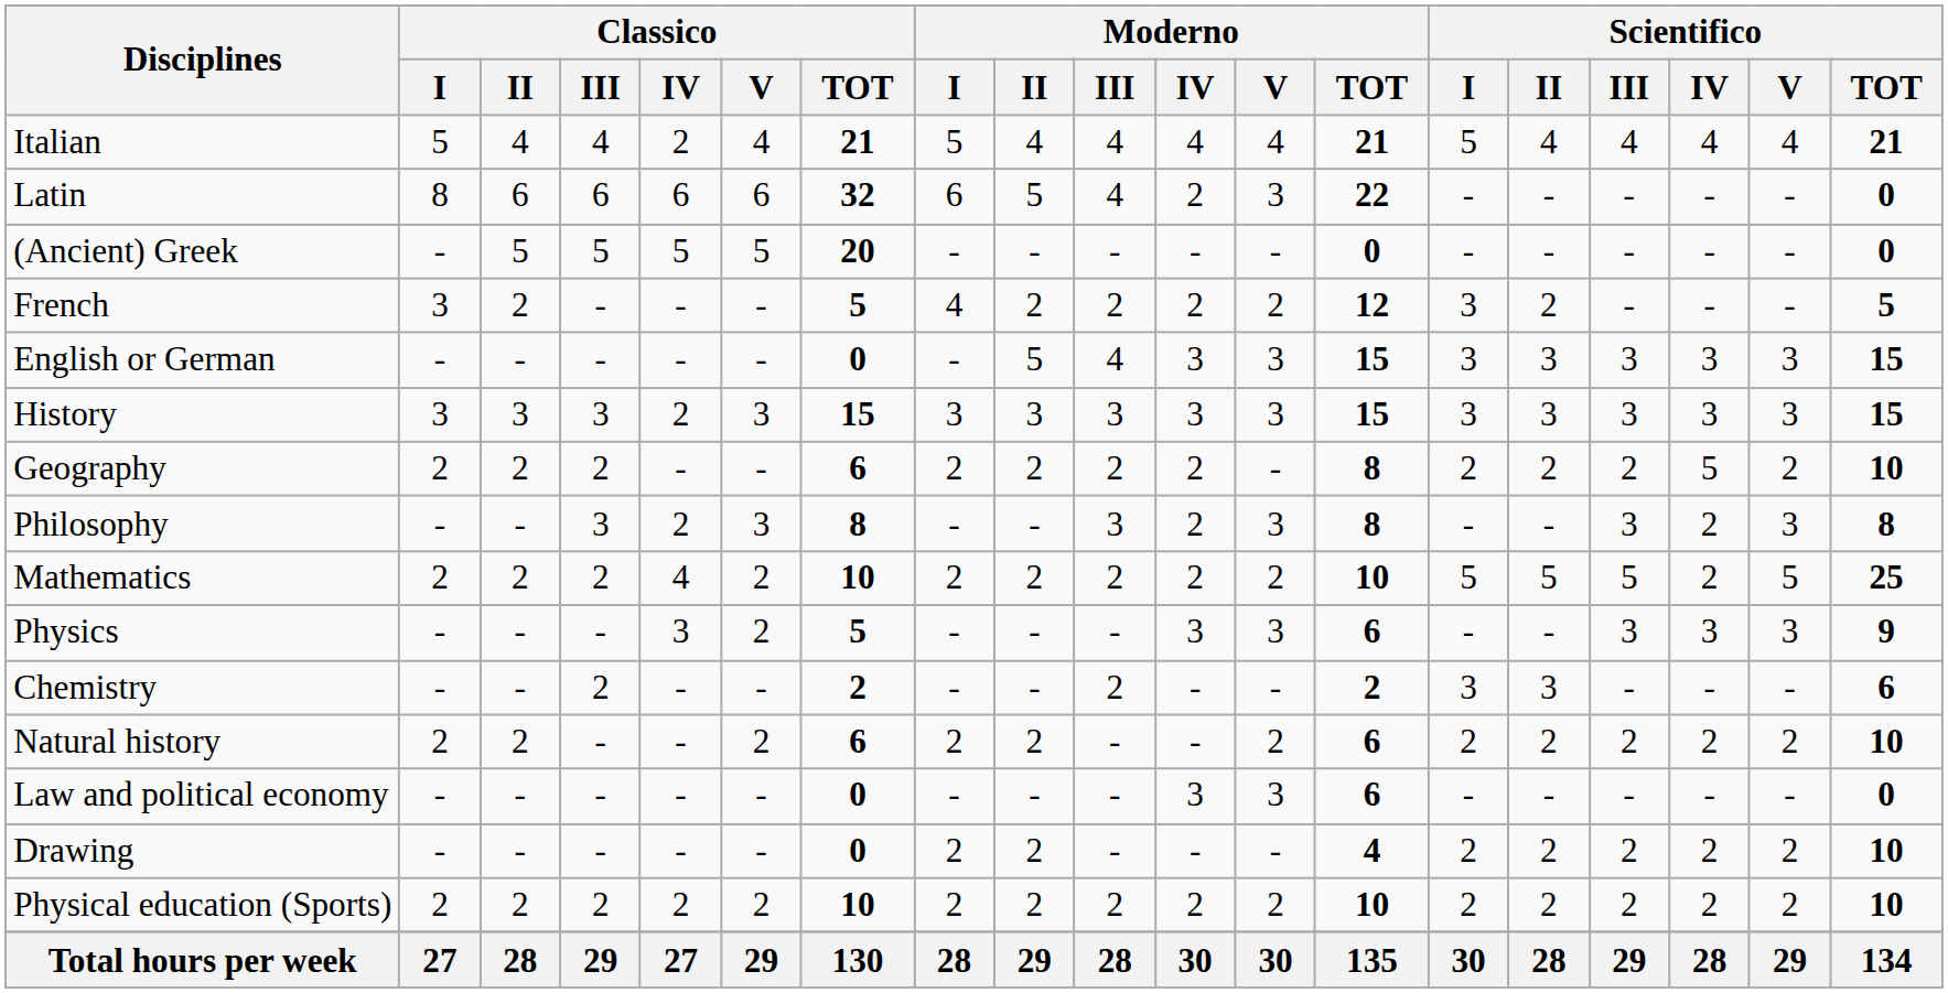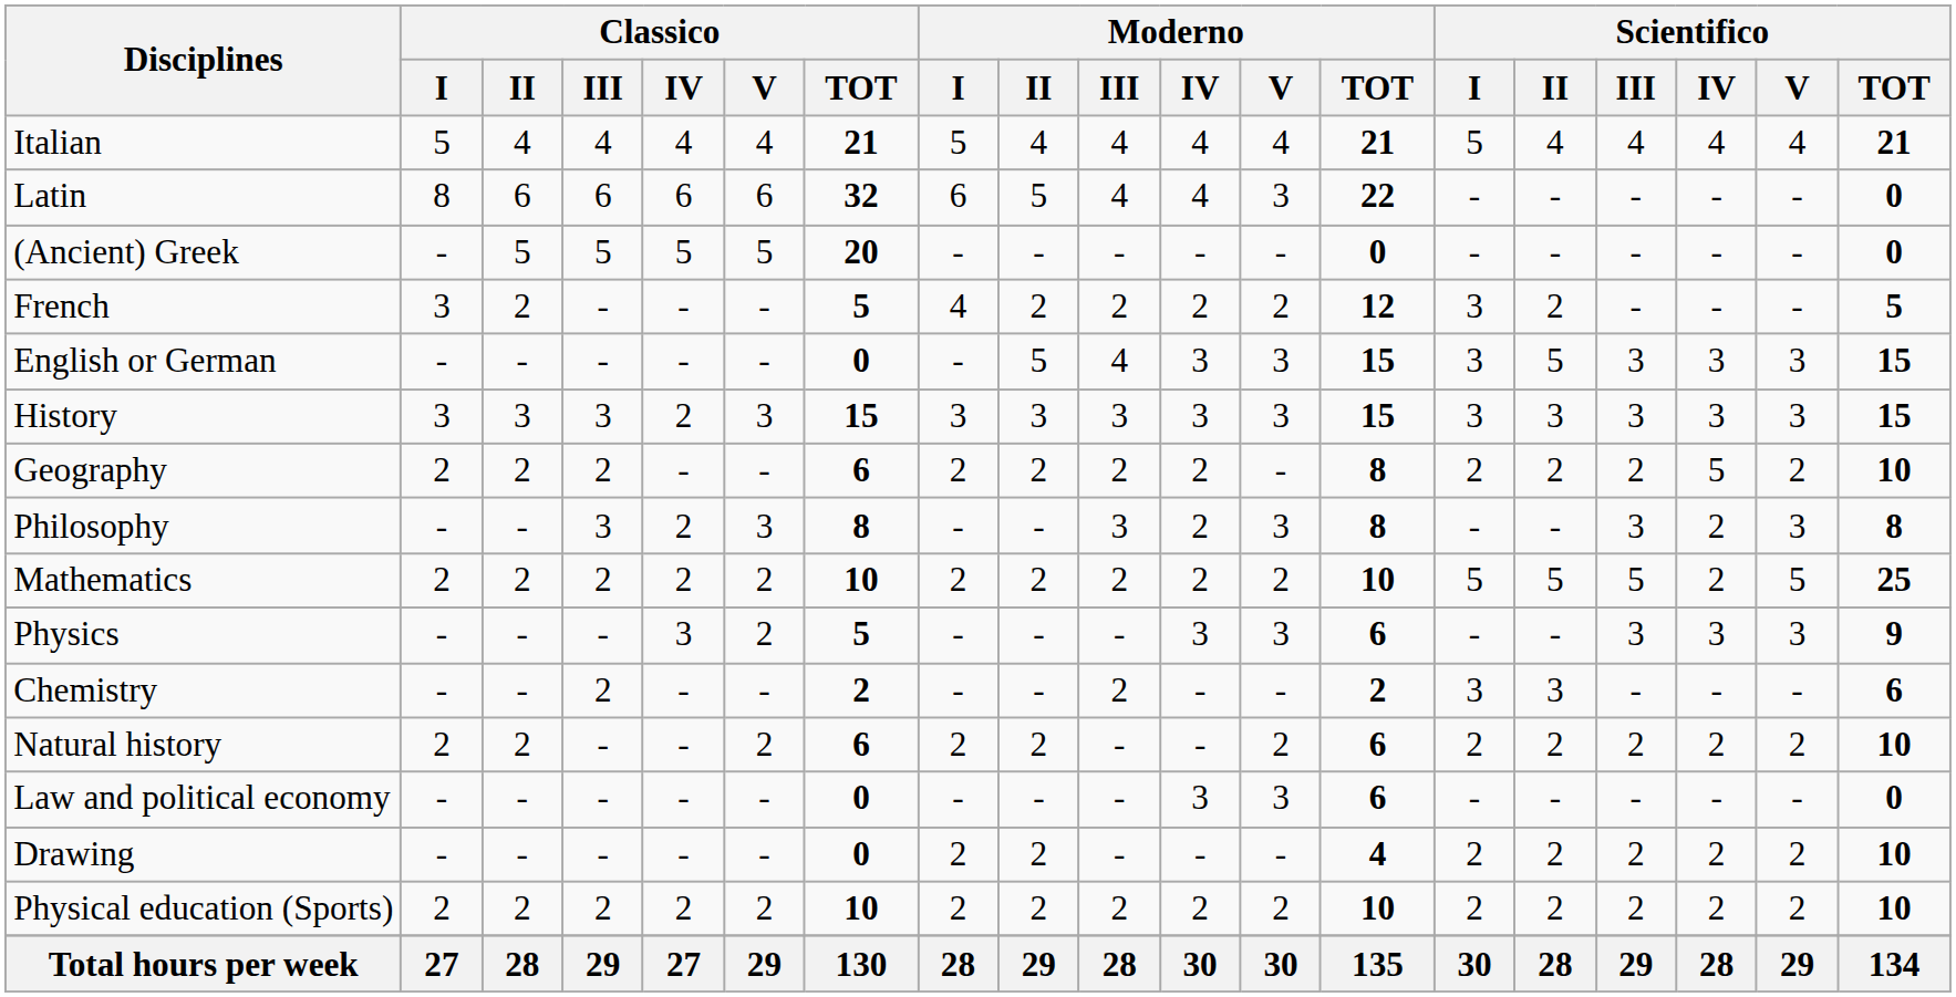Italian | Classico / IV: 2 -> 4
Latin | Moderno / IV: 2 -> 4
English or German | Scientifico / II: 3 -> 5
Mathematics | Classico / IV: 4 -> 2
